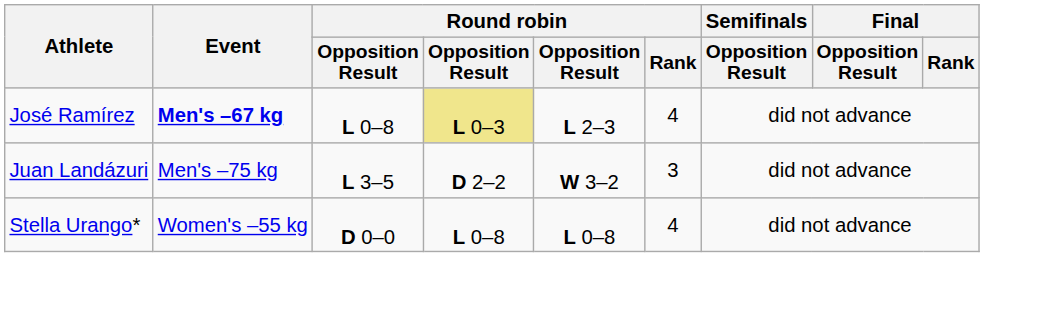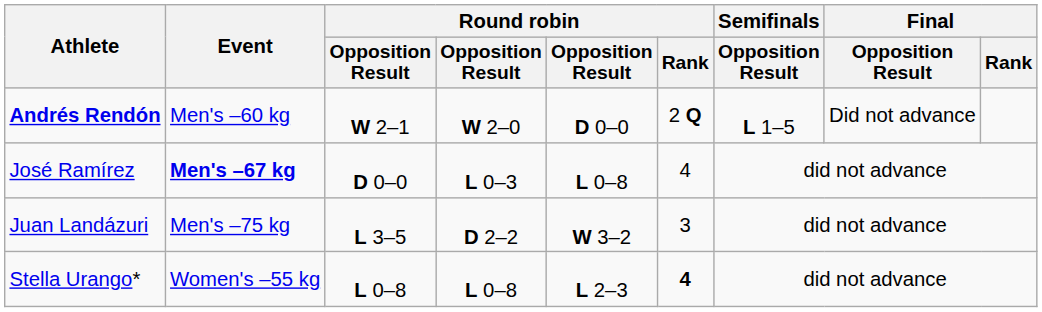+ row: Andrés Rendón | Men's –60 kg | W 2–1 | W 2–0 | D 0–0 | 2 Q | L 1–5 | Did not advance
José Ramírez | column 3: L 0–8 -> D 0–0
José Ramírez | column 4: khaki background -> no background
José Ramírez | column 5: L 2–3 -> L 0–8
Stella Urango* | column 3: D 0–0 -> L 0–8
Stella Urango* | column 5: L 0–8 -> L 2–3
Stella Urango* | Round robin / Rank: normal -> bold
